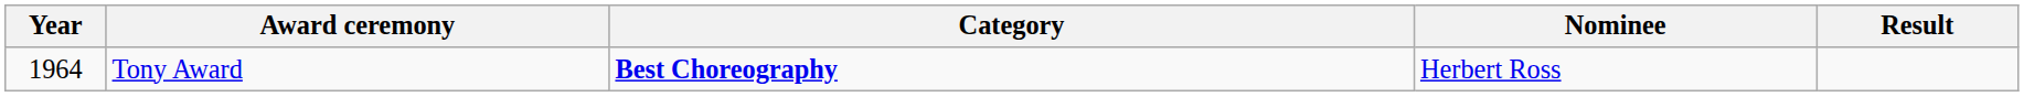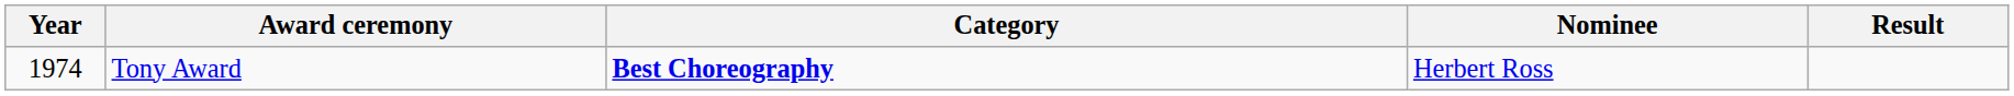Tony Award | Year: 1964 -> 1974
